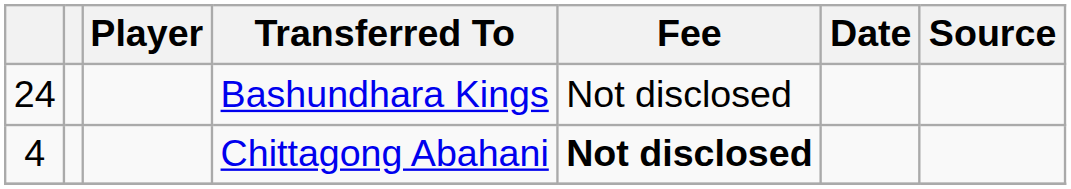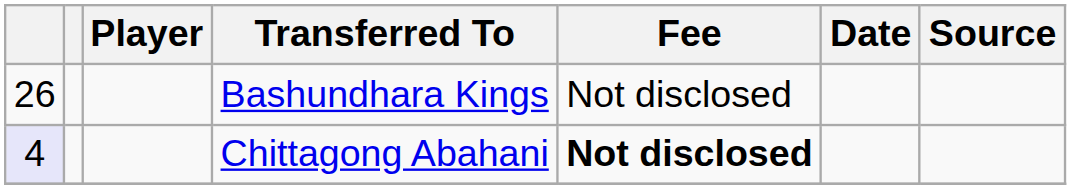Bashundhara Kings | column 1: 24 -> 26
Chittagong Abahani | column 1: no background -> lavender background
